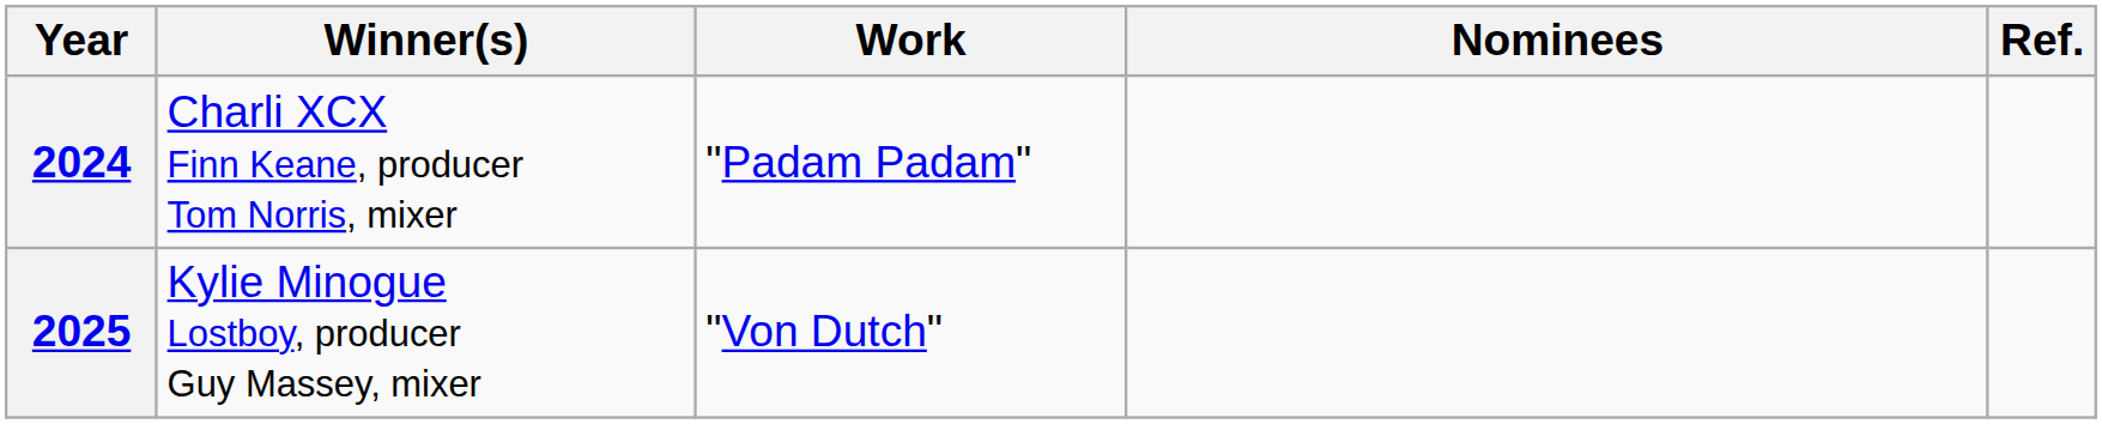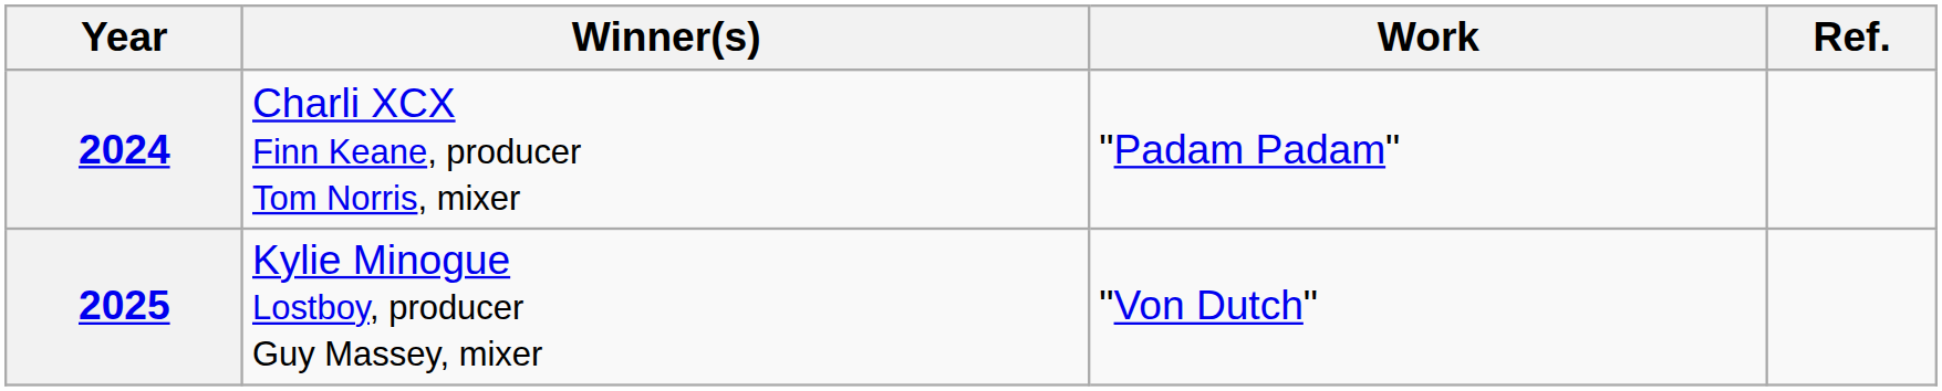- column: Nominees
